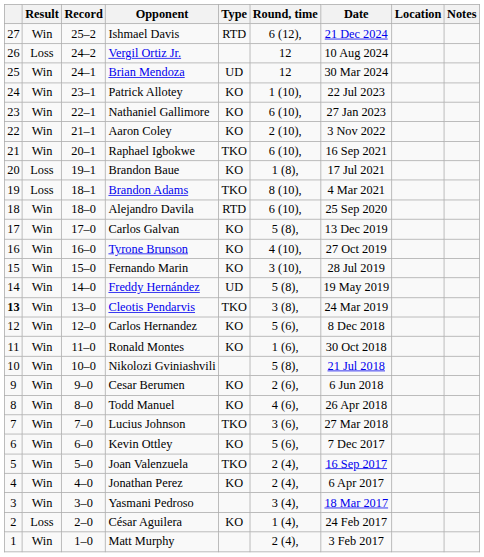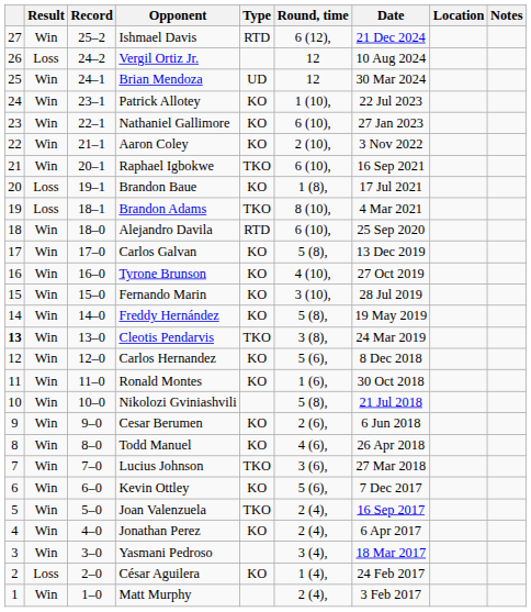Freddy Hernández | Type: UD -> KO
